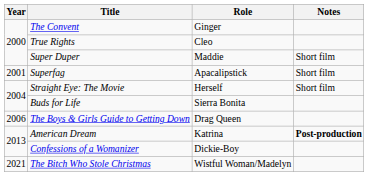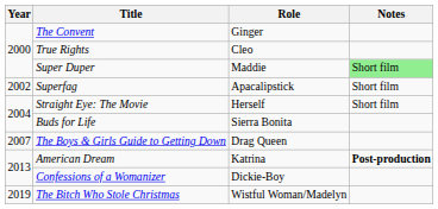Super Duper | Notes: no background -> lightgreen background
Superfag | Year: 2001 -> 2002
The Boys & Girls Guide to Getting Down | Year: 2006 -> 2007
The Bitch Who Stole Christmas | Year: 2021 -> 2019
